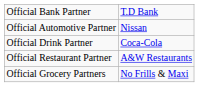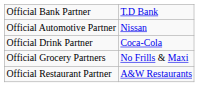rows swapped: Official Restaurant Partner <-> Official Grocery Partners
